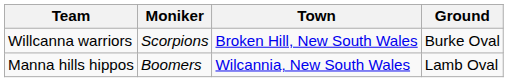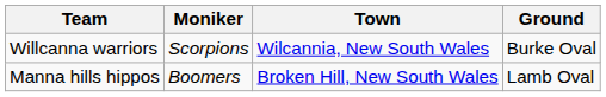Willcanna warriors | Town: Broken Hill, New South Wales -> Wilcannia, New South Wales
Manna hills hippos | Town: Wilcannia, New South Wales -> Broken Hill, New South Wales
